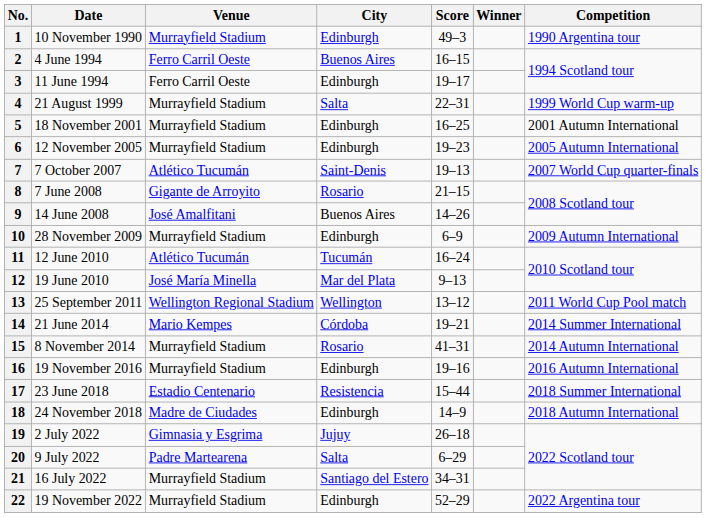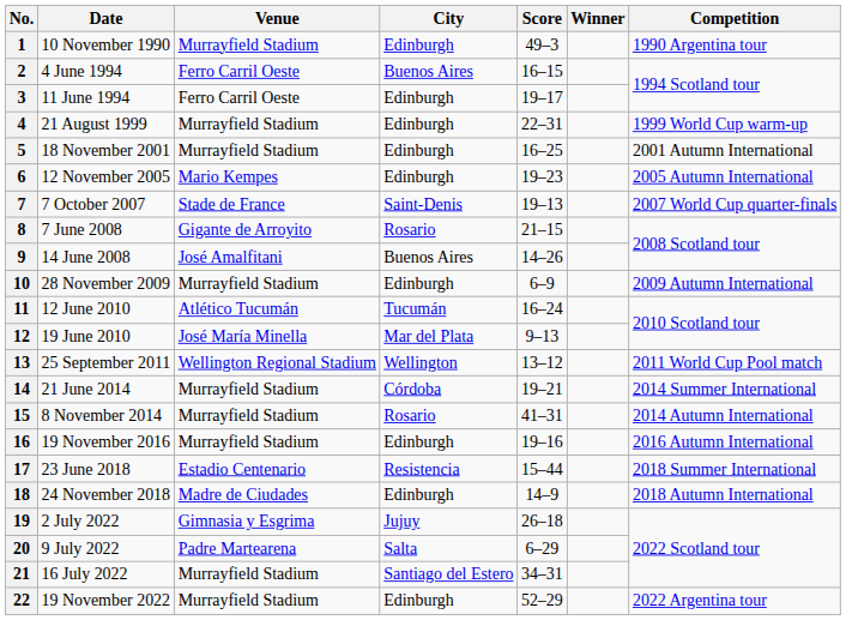4 | City: Salta -> Edinburgh
6 | Venue: Murrayfield Stadium -> Mario Kempes
7 | Venue: Atlético Tucumán -> Stade de France
14 | Venue: Mario Kempes -> Murrayfield Stadium
